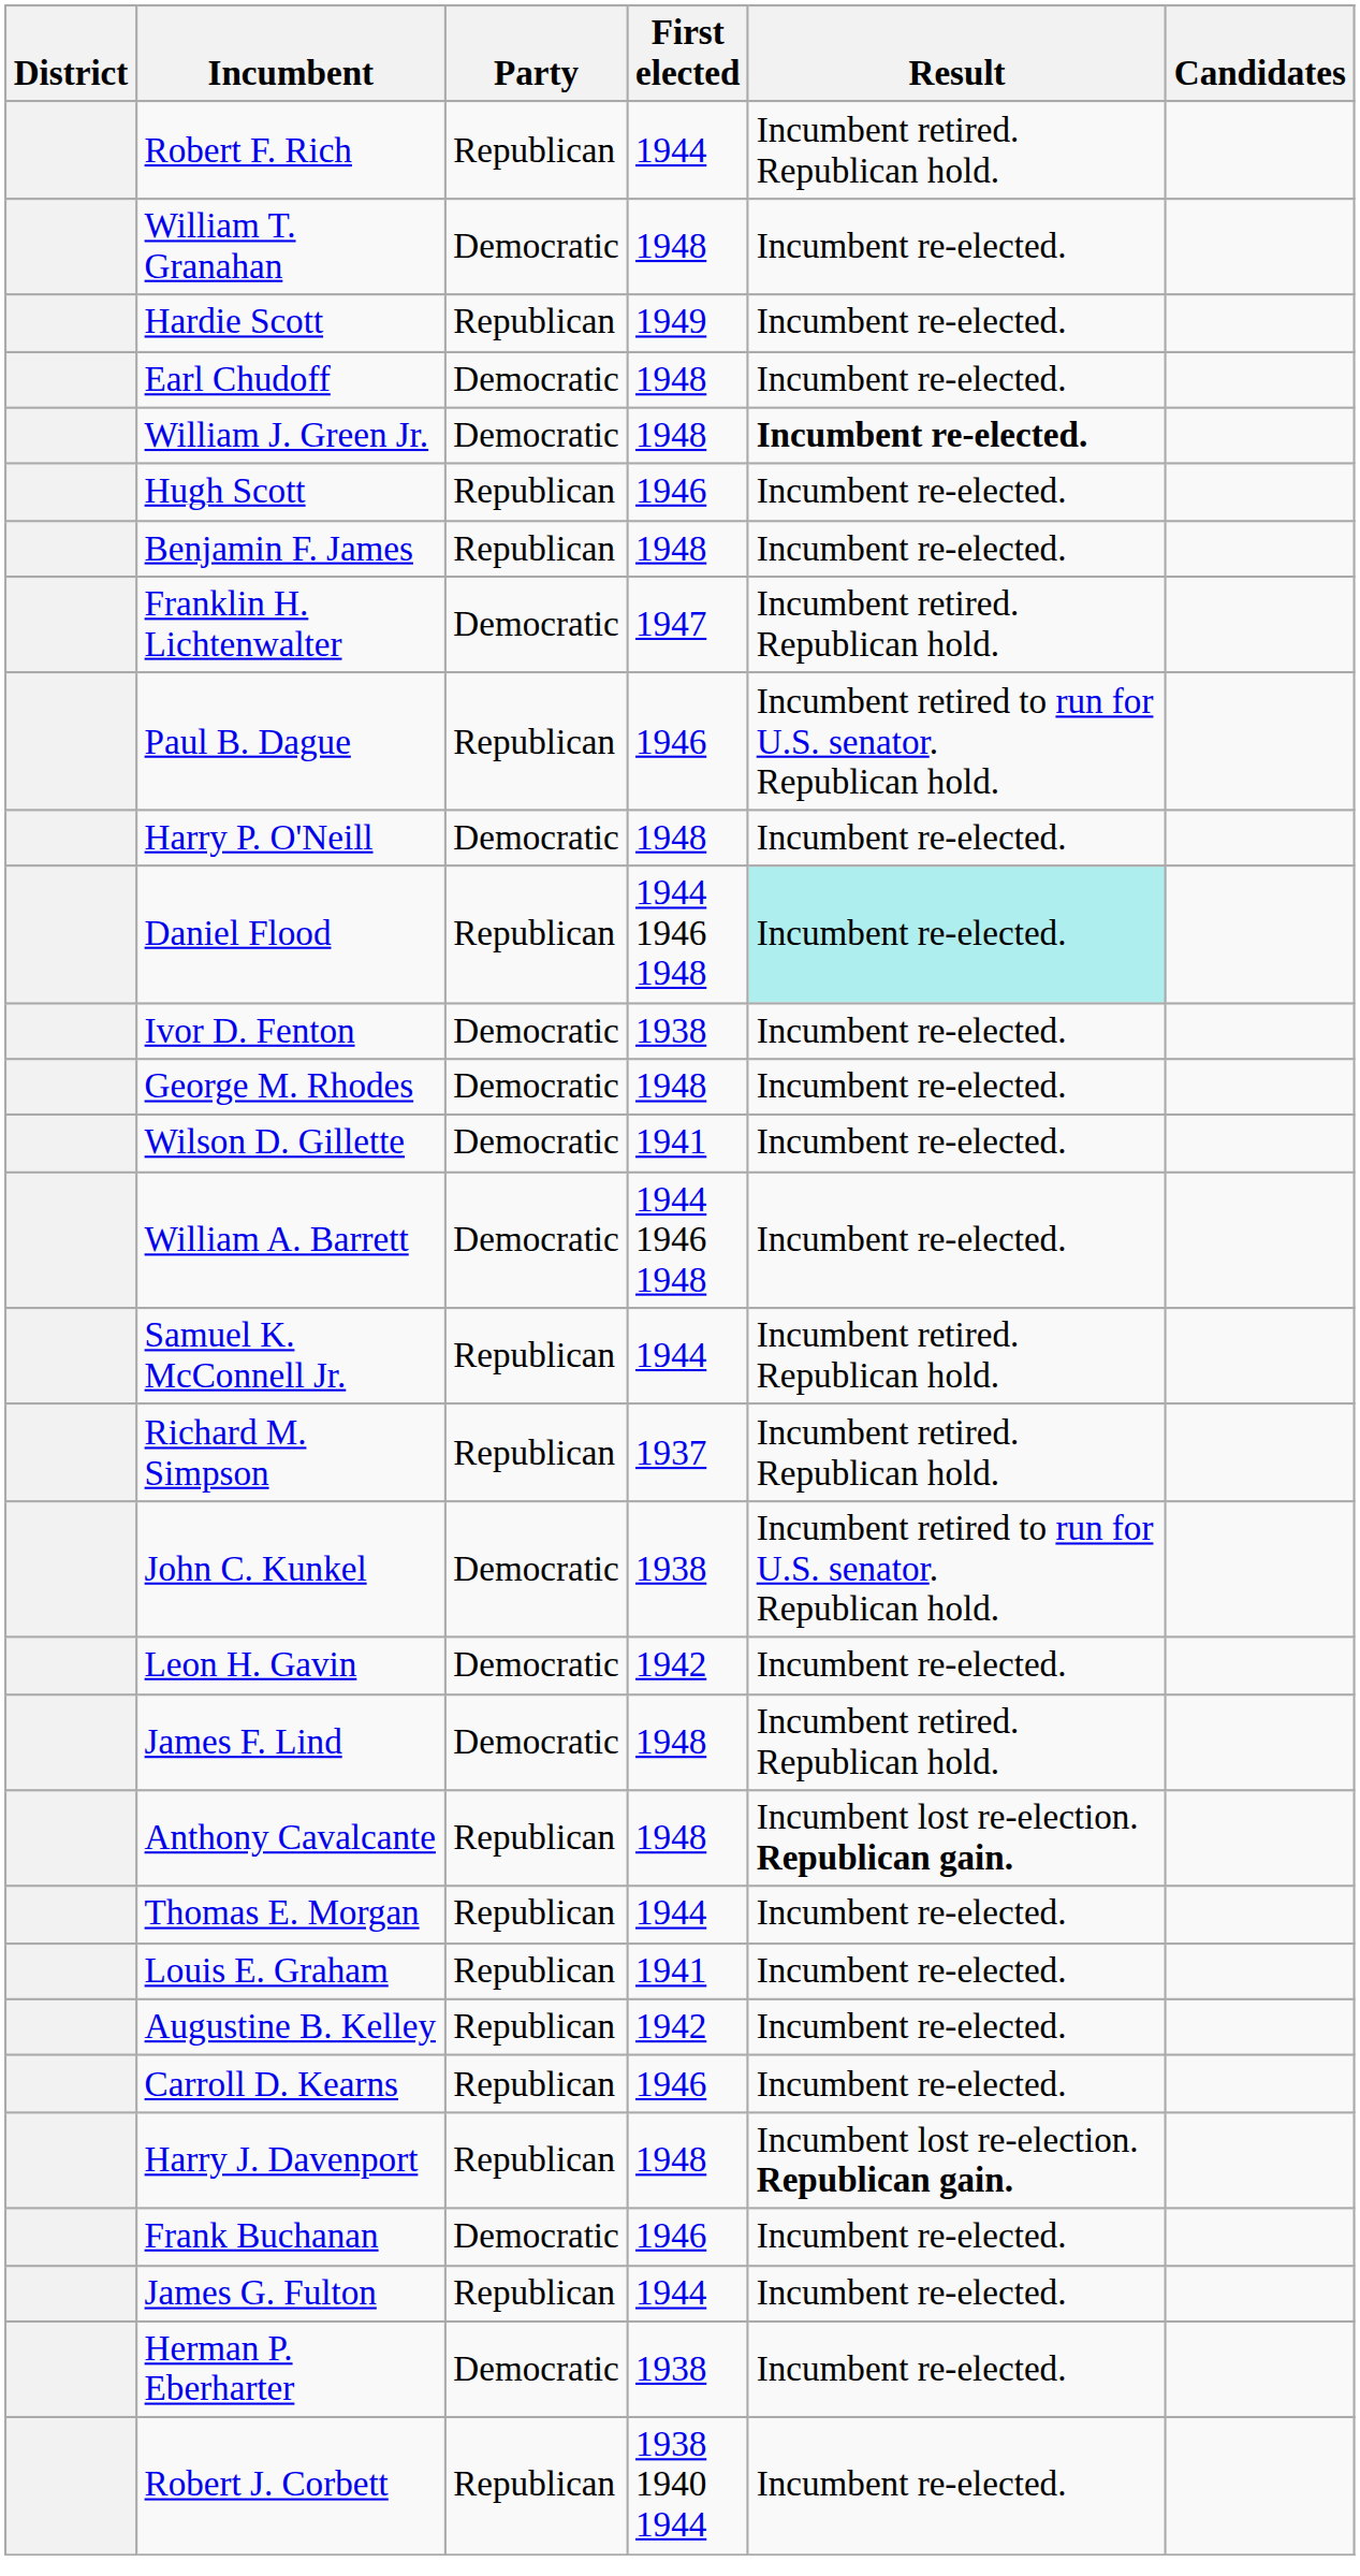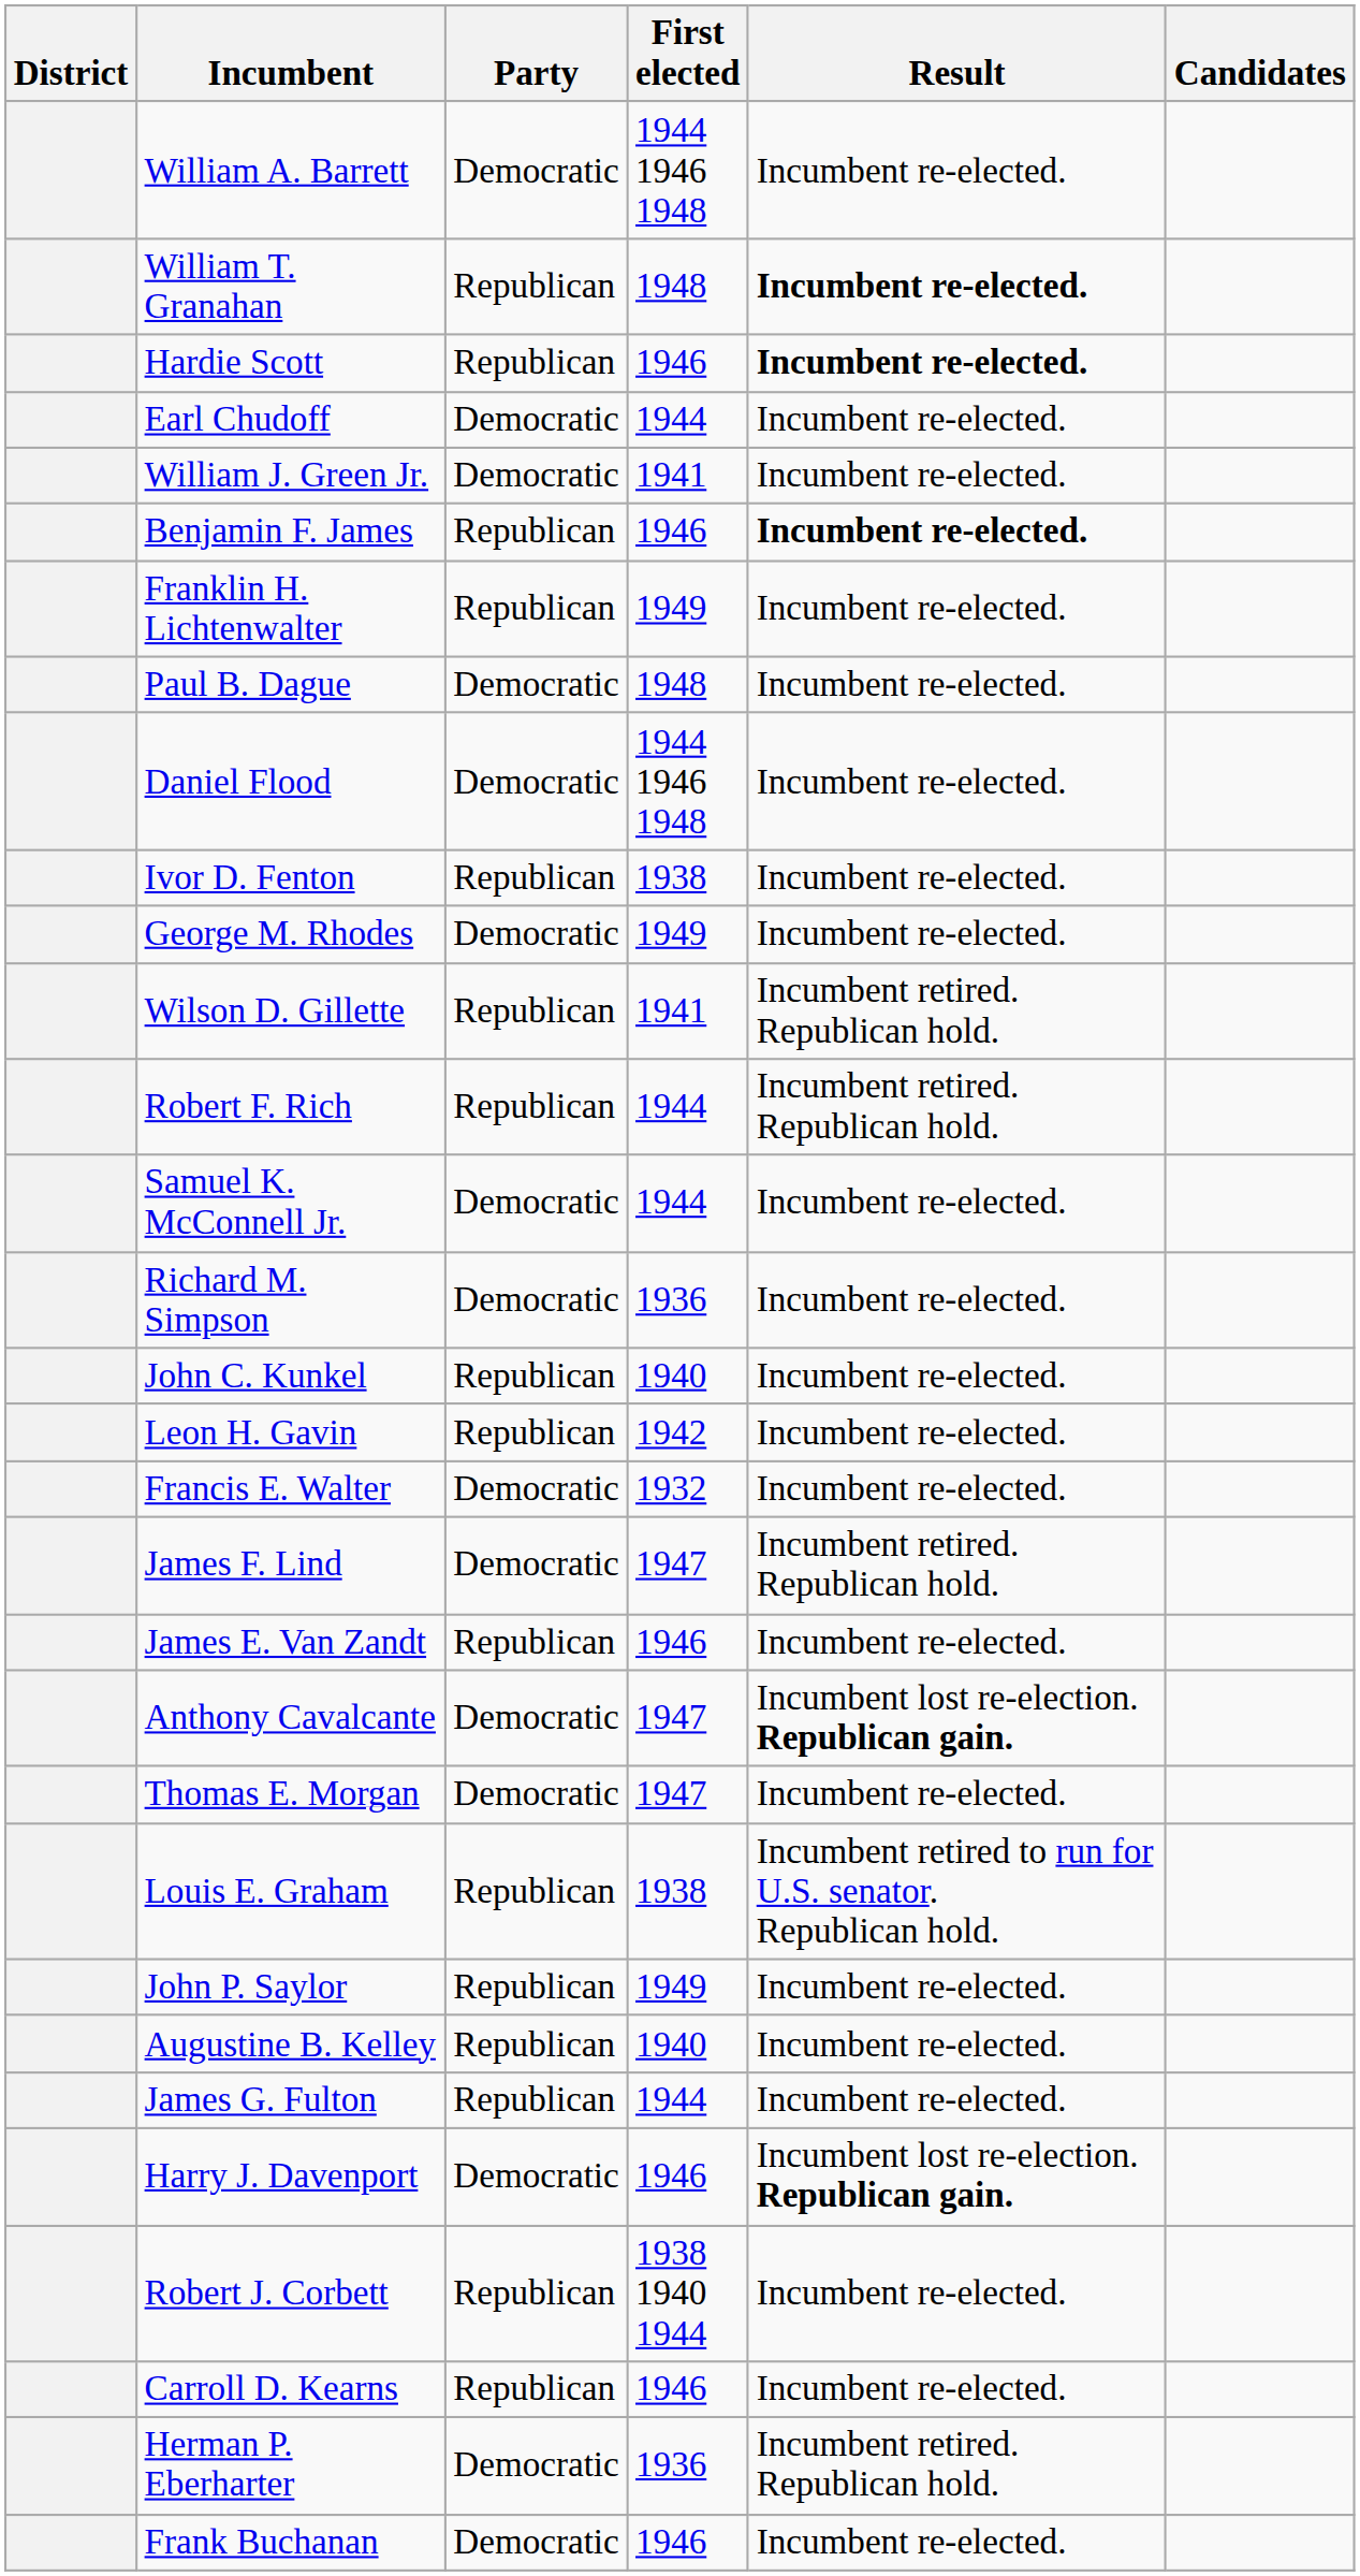rows swapped: William A. Barrett <-> Robert F. Rich
William T. Granahan | Party: Democratic -> Republican
William T. Granahan | Result: normal -> bold
Hardie Scott | First elected: 1949 -> 1946
Hardie Scott | Result: normal -> bold
Earl Chudoff | First elected: 1948 -> 1944
William J. Green Jr. | First elected: 1948 -> 1941
William J. Green Jr. | Result: bold -> normal
- row: Hugh Scott | Republican | 1946 | Incumbent re-elected.
Benjamin F. James | First elected: 1948 -> 1946
Benjamin F. James | Result: normal -> bold
Franklin H. Lichtenwalter | Party: Democratic -> Republican
Franklin H. Lichtenwalter | First elected: 1947 -> 1949
Franklin H. Lichtenwalter | Result: Incumbent retired. Republican hold. -> Incumbent re-elected.
Paul B. Dague | Party: Republican -> Democratic
Paul B. Dague | First elected: 1946 -> 1948
Paul B. Dague | Result: Incumbent retired to run for U.S. senator. Republican hold. -> Incumbent re-elected.
- row: Harry P. O'Neill | Democratic | 1948 | Incumbent re-elected.
Daniel Flood | Party: Republican -> Democratic
Daniel Flood | Result: paleturquoise background -> no background
Ivor D. Fenton | Party: Democratic -> Republican
George M. Rhodes | First elected: 1948 -> 1949
Wilson D. Gillette | Party: Democratic -> Republican
Wilson D. Gillette | Result: Incumbent re-elected. -> Incumbent retired. Republican hold.
Samuel K. McConnell Jr. | Party: Republican -> Democratic
Samuel K. McConnell Jr. | Result: Incumbent retired. Republican hold. -> Incumbent re-elected.
Richard M. Simpson | Party: Republican -> Democratic
Richard M. Simpson | First elected: 1937 -> 1936
Richard M. Simpson | Result: Incumbent retired. Republican hold. -> Incumbent re-elected.
John C. Kunkel | Party: Democratic -> Republican
John C. Kunkel | First elected: 1938 -> 1940
John C. Kunkel | Result: Incumbent retired to run for U.S. senator. Republican hold. -> Incumbent re-elected.
Leon H. Gavin | Party: Democratic -> Republican
+ row: Francis E. Walter | Democratic | 1932 | Incumbent re-elected.
James F. Lind | First elected: 1948 -> 1947
+ row: James E. Van Zandt | Republican | 1946 | Incumbent re-elected.
Anthony Cavalcante | Party: Republican -> Democratic
Anthony Cavalcante | First elected: 1948 -> 1947
Thomas E. Morgan | Party: Republican -> Democratic
Thomas E. Morgan | First elected: 1944 -> 1947
Louis E. Graham | First elected: 1941 -> 1938
Louis E. Graham | Result: Incumbent re-elected. -> Incumbent retired to run for U.S. senator. Republican hold.
+ row: John P. Saylor | Republican | 1949 | Incumbent re-elected.
Augustine B. Kelley | First elected: 1942 -> 1940
rows swapped: Carroll D. Kearns <-> James G. Fulton
Harry J. Davenport | Party: Republican -> Democratic
Harry J. Davenport | First elected: 1948 -> 1946
rows swapped: Robert J. Corbett <-> Frank Buchanan
Herman P. Eberharter | First elected: 1938 -> 1936
Herman P. Eberharter | Result: Incumbent re-elected. -> Incumbent retired. Republican hold.
